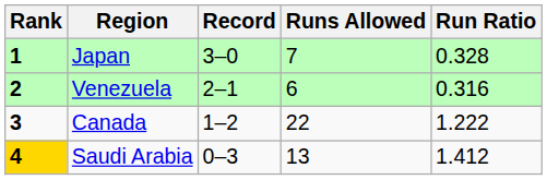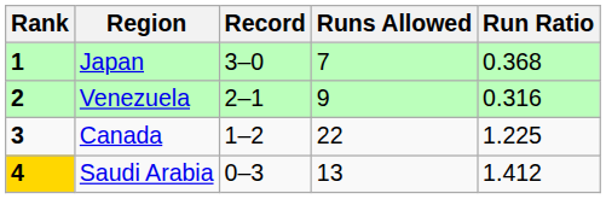Japan | Run Ratio: 0.328 -> 0.368
Venezuela | Runs Allowed: 6 -> 9
Canada | Run Ratio: 1.222 -> 1.225
